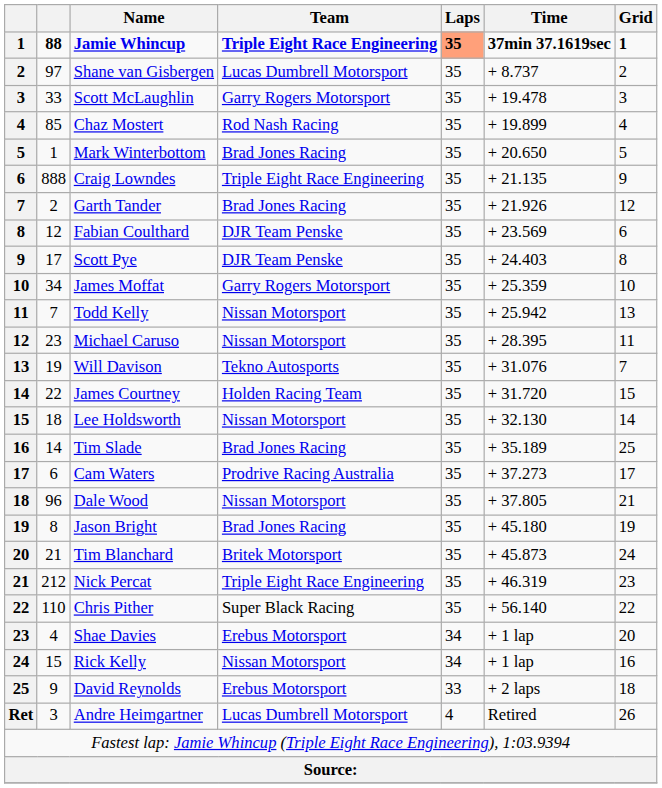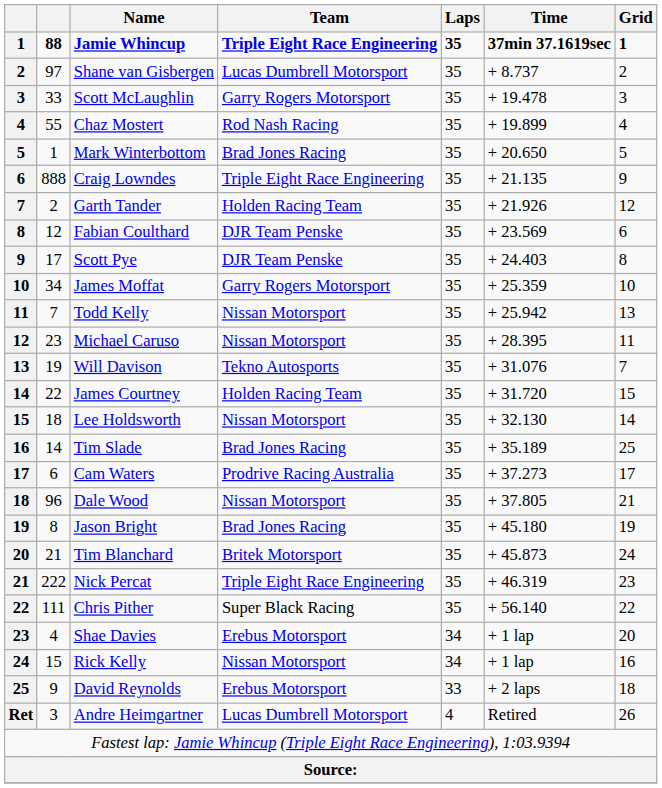Jamie Whincup | Laps: lightsalmon background -> no background
Chaz Mostert | column 2: 85 -> 55
Garth Tander | Team: Brad Jones Racing -> Holden Racing Team
Nick Percat | column 2: 212 -> 222
Chris Pither | column 2: 110 -> 111
